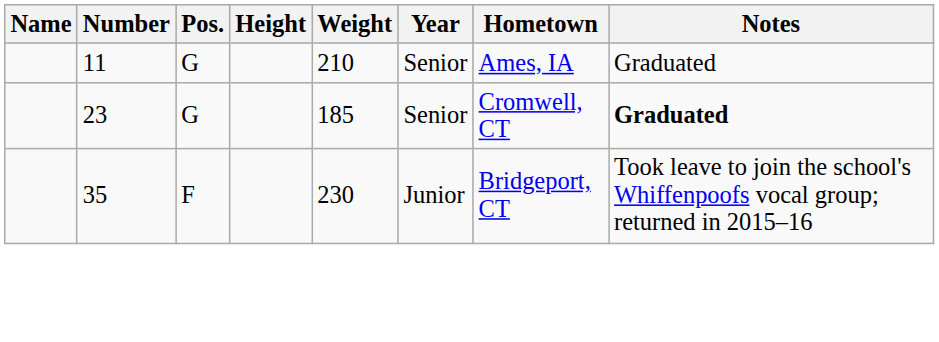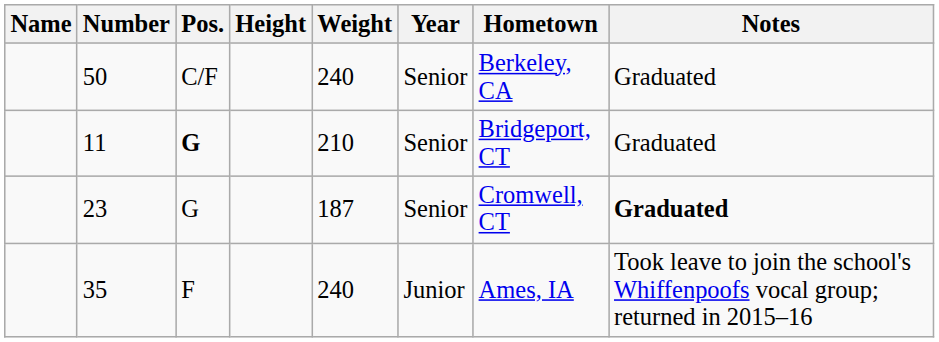+ row: 50 | C/F | 240 | Senior | Berkeley, CA | Graduated
11 | Pos.: normal -> bold
11 | Hometown: Ames, IA -> Bridgeport, CT
23 | Weight: 185 -> 187
35 | Weight: 230 -> 240
35 | Hometown: Bridgeport, CT -> Ames, IA
